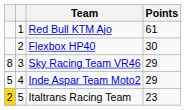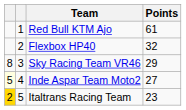Flexbox HP40 | Points: 30 -> 32
Inde Aspar Team Moto2 | column 1: no background -> lightyellow background
Inde Aspar Team Moto2 | Points: 29 -> 27
